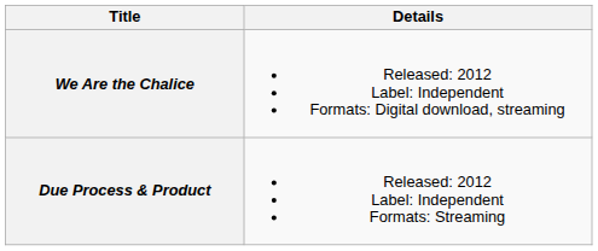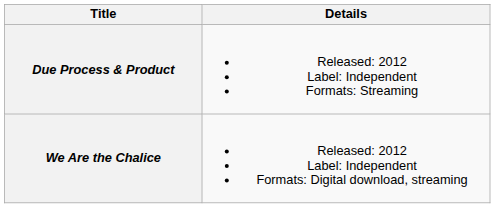rows swapped: Due Process & Product <-> We Are the Chalice
